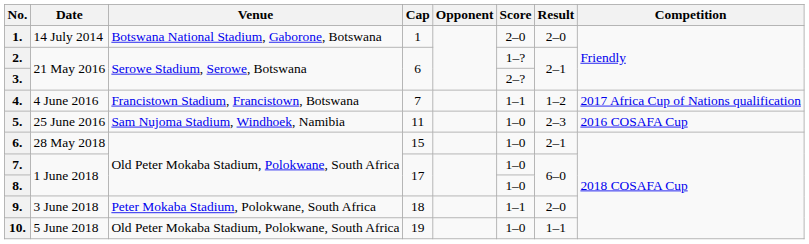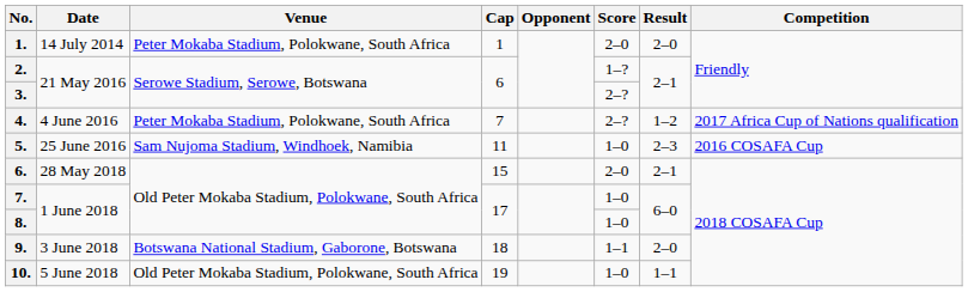1. | Venue: Botswana National Stadium, Gaborone, Botswana -> Peter Mokaba Stadium, Polokwane, South Africa
4. | Venue: Francistown Stadium, Francistown, Botswana -> Peter Mokaba Stadium, Polokwane, South Africa
4. | Score: 1–1 -> 2–?
6. | Score: 1–0 -> 2–0
9. | Venue: Peter Mokaba Stadium, Polokwane, South Africa -> Botswana National Stadium, Gaborone, Botswana
